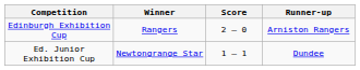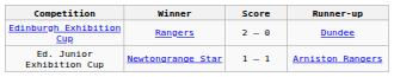Edinburgh Exhibition Cup | Runner-up: Arniston Rangers -> Dundee
Ed. Junior Exhibition Cup | Runner-up: Dundee -> Arniston Rangers
